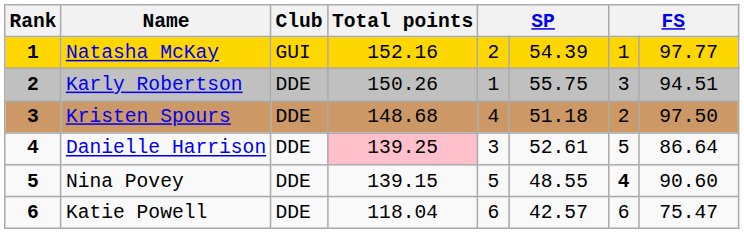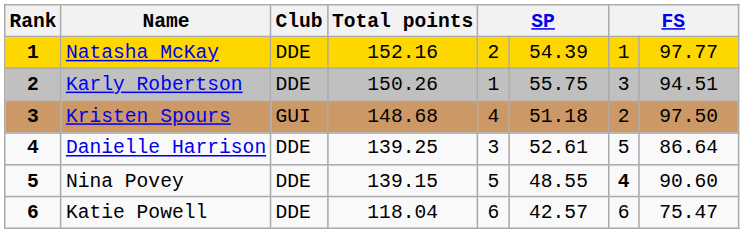Natasha McKay | Club: GUI -> DDE
Kristen Spours | Club: DDE -> GUI
Danielle Harrison | Total points: pink background -> no background
